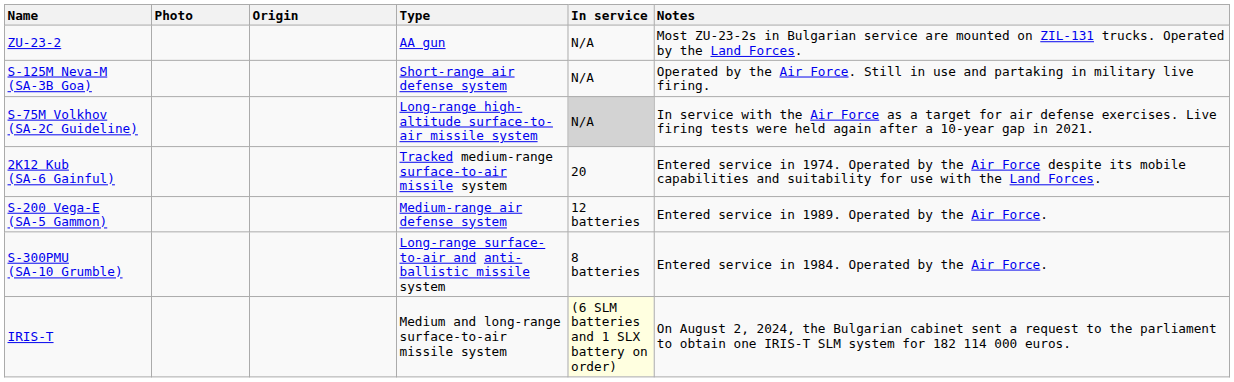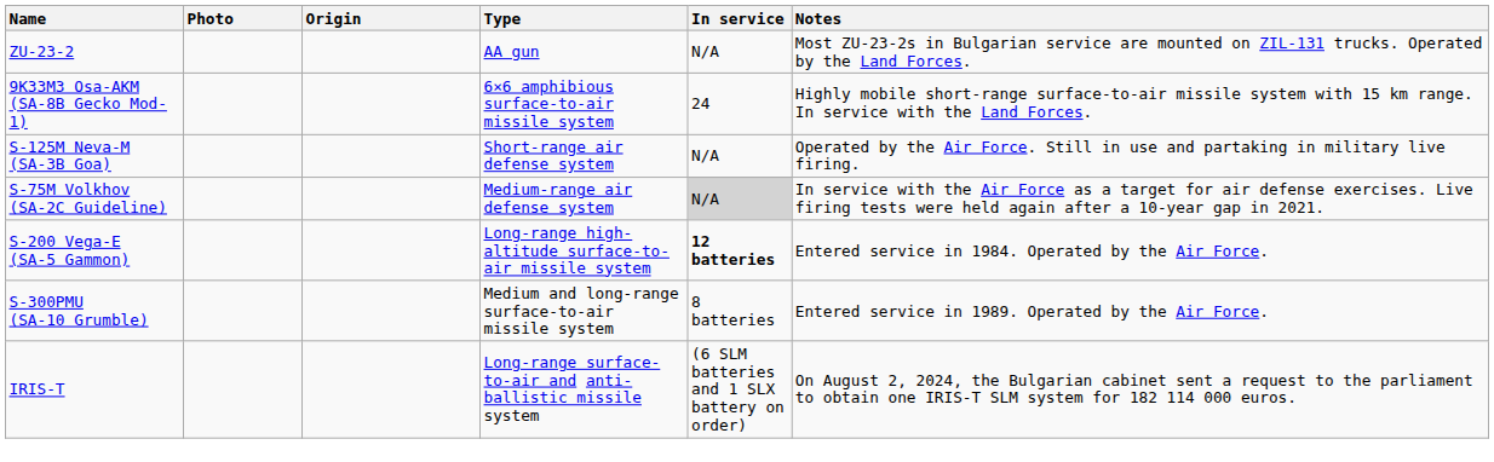+ row: 9K33M3 Osa-AKM (SA-8B Gecko Mod-1) | 6×6 amphibious surface-to-air missile system | 24 | Highly mobile short-range surface-to-air missile system with 15 km range. In service with the Land Forces.
S-75M Volkhov (SA-2C Guideline) | Type: Long-range high-altitude surface-to-air missile system -> Medium-range air defense system
- row: 2K12 Kub (SA-6 Gainful) | Tracked medium-range surface-to-air missile system | 20 | Entered service in 1974. Operated by the Air Force despite its mobile capabilities and suitability for use with the Land Forces.
S-200 Vega-E (SA-5 Gammon) | Type: Medium-range air defense system -> Long-range high-altitude surface-to-air missile system
S-200 Vega-E (SA-5 Gammon) | In service: normal -> bold
S-200 Vega-E (SA-5 Gammon) | Notes: Entered service in 1989. Operated by the Air Force. -> Entered service in 1984. Operated by the Air Force.
S-300PMU (SA-10 Grumble) | Type: Long-range surface-to-air and anti-ballistic missile system -> Medium and long-range surface-to-air missile system
S-300PMU (SA-10 Grumble) | Notes: Entered service in 1984. Operated by the Air Force. -> Entered service in 1989. Operated by the Air Force.
IRIS-T | Type: Medium and long-range surface-to-air missile system -> Long-range surface-to-air and anti-ballistic missile system
IRIS-T | In service: lightyellow background -> no background
